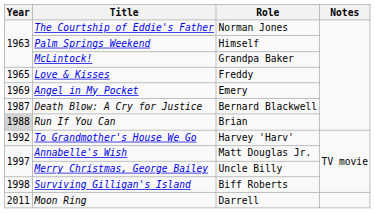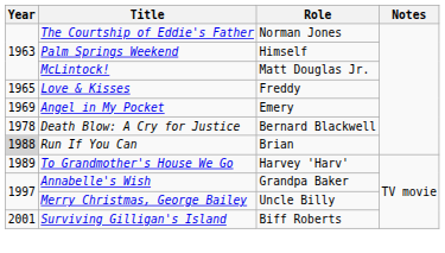McLintock! | Role: Grandpa Baker -> Matt Douglas Jr.
Death Blow: A Cry for Justice | Year: 1987 -> 1978
To Grandmother's House We Go | Year: 1992 -> 1989
Annabelle's Wish | Role: Matt Douglas Jr. -> Grandpa Baker
Surviving Gilligan's Island | Year: 1998 -> 2001
- row: 2011 | Moon Ring | Darrell
